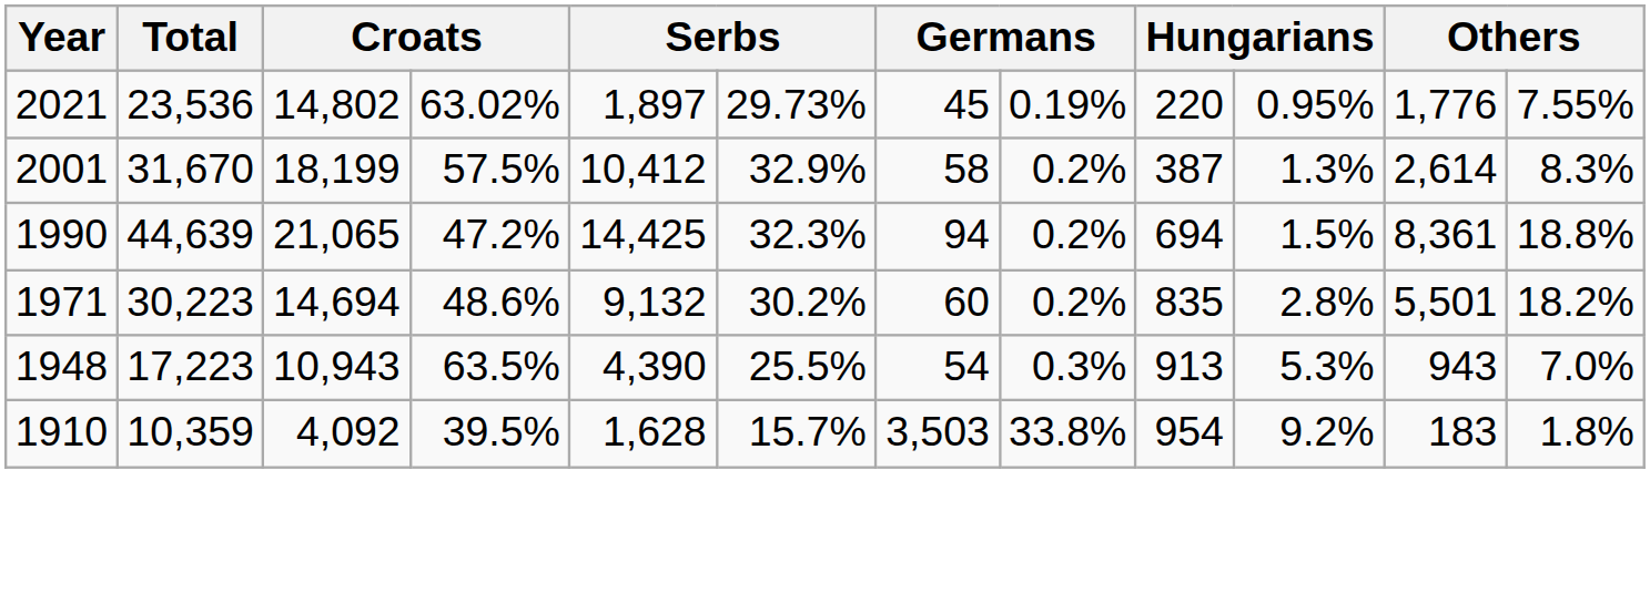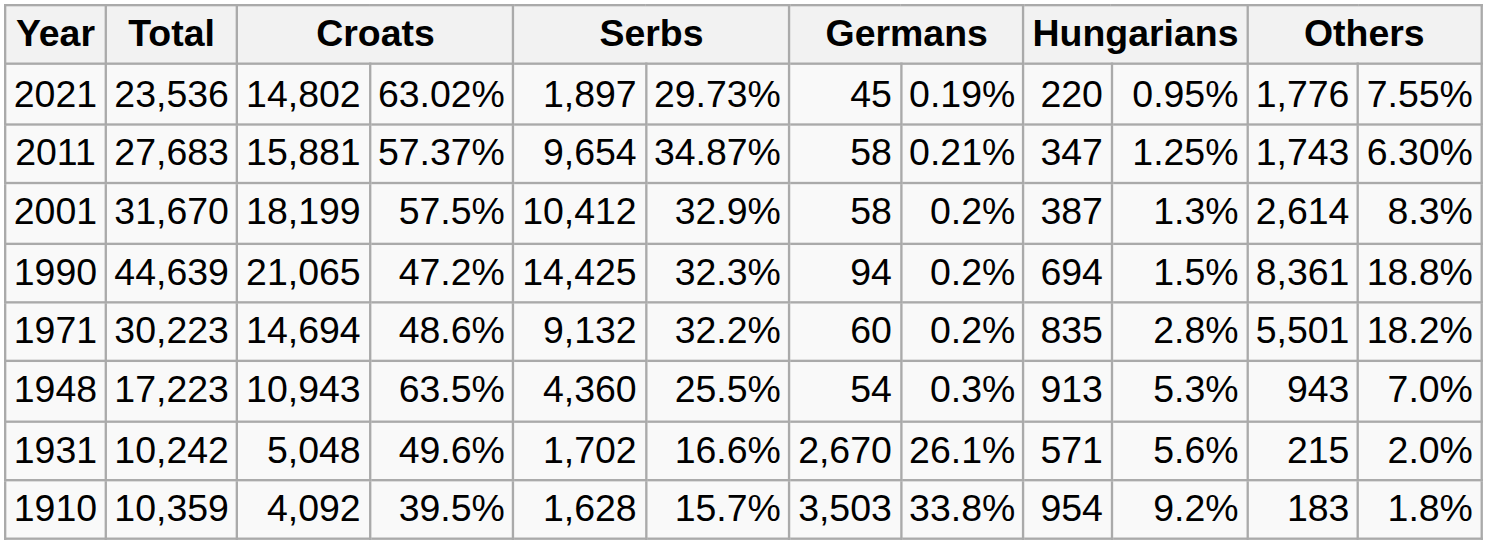+ row: 2011 | 27,683 | 15,881 | 57.37% | 9,654 | 34.87% | 58 | 0.21% | 347 | 1.25% | 1,743 | 6.30%
1971 | column 6: 30.2% -> 32.2%
1948 | column 5: 4,390 -> 4,360
+ row: 1931 | 10,242 | 5,048 | 49.6% | 1,702 | 16.6% | 2,670 | 26.1% | 571 | 5.6% | 215 | 2.0%
